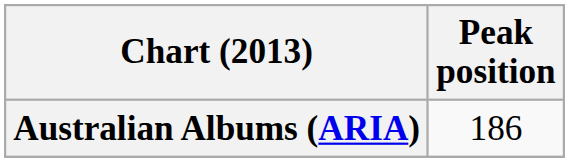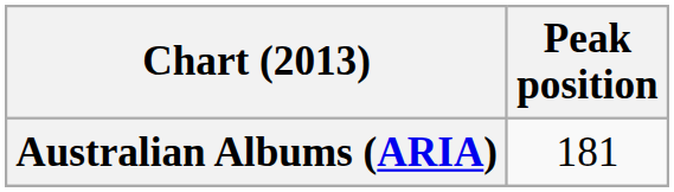Australian Albums (ARIA) | Peak position: 186 -> 181
